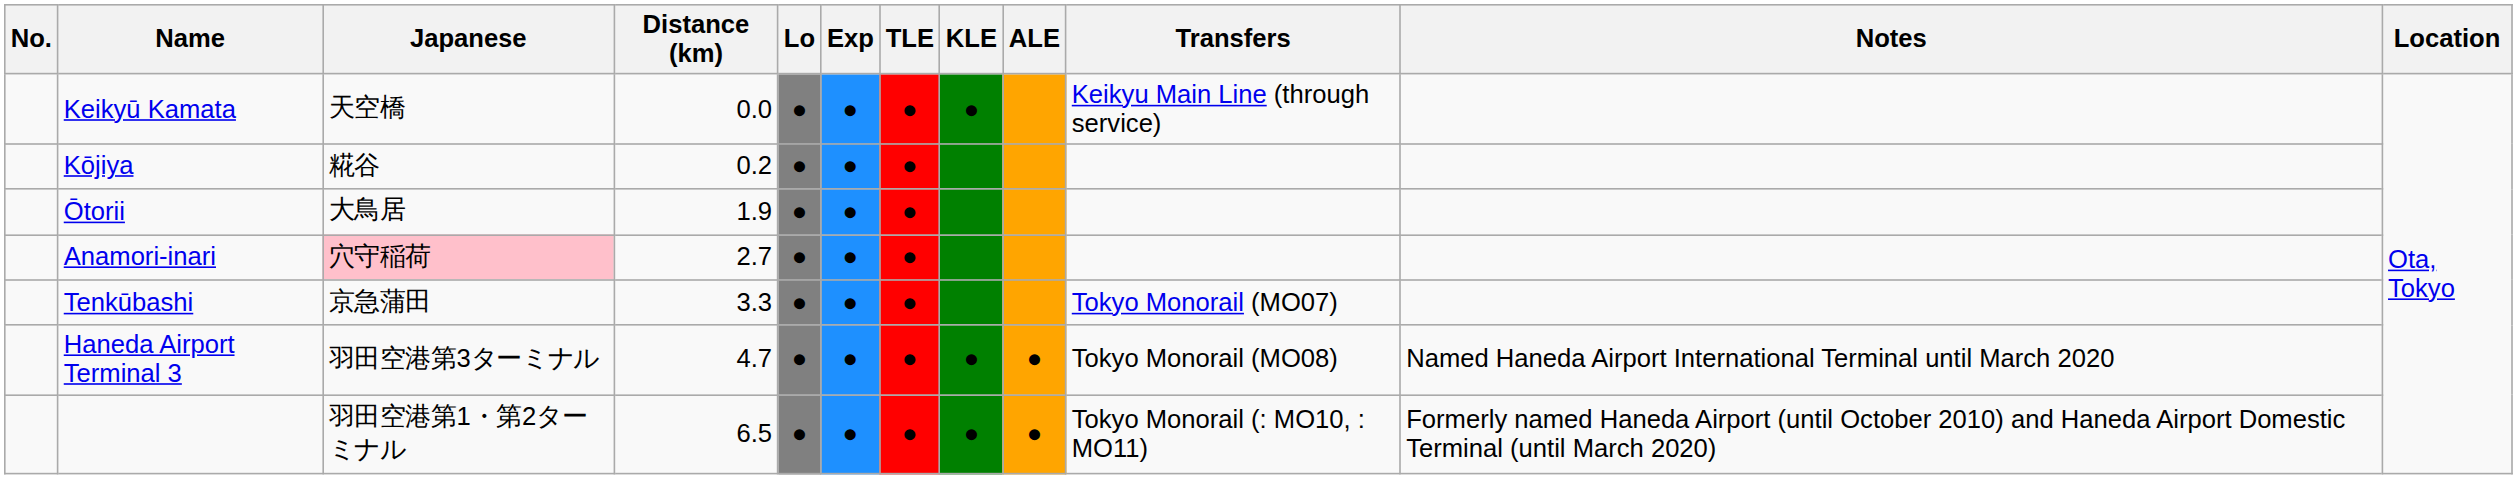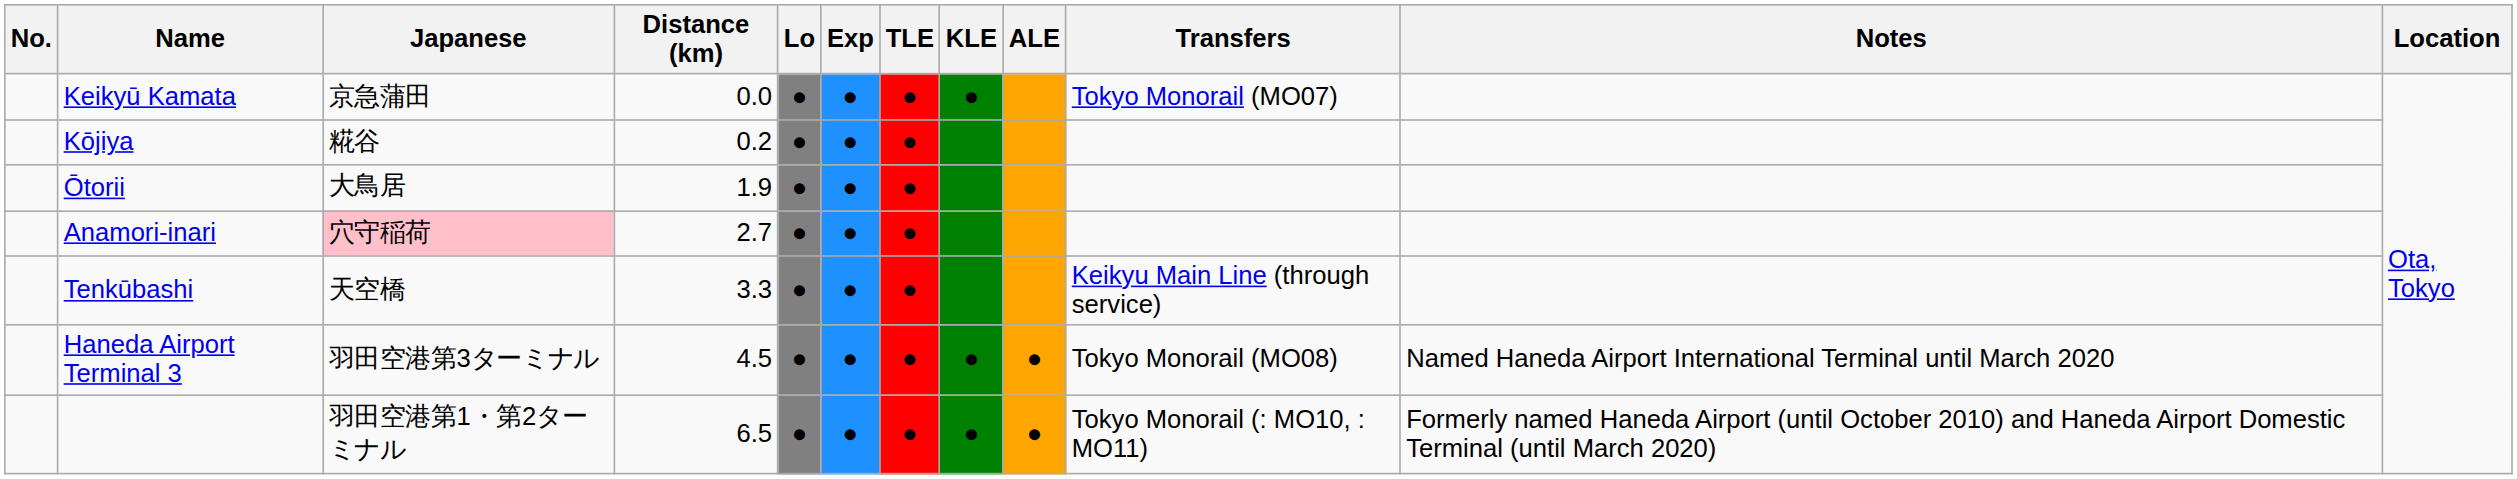Keikyū Kamata | Japanese: 天空橋 -> 京急蒲田
Keikyū Kamata | Transfers: Keikyu Main Line (through service) -> Tokyo Monorail (MO07)
Tenkūbashi | Japanese: 京急蒲田 -> 天空橋
Tenkūbashi | Transfers: Tokyo Monorail (MO07) -> Keikyu Main Line (through service)
Haneda Airport Terminal 3 | Distance (km): 4.7 -> 4.5
